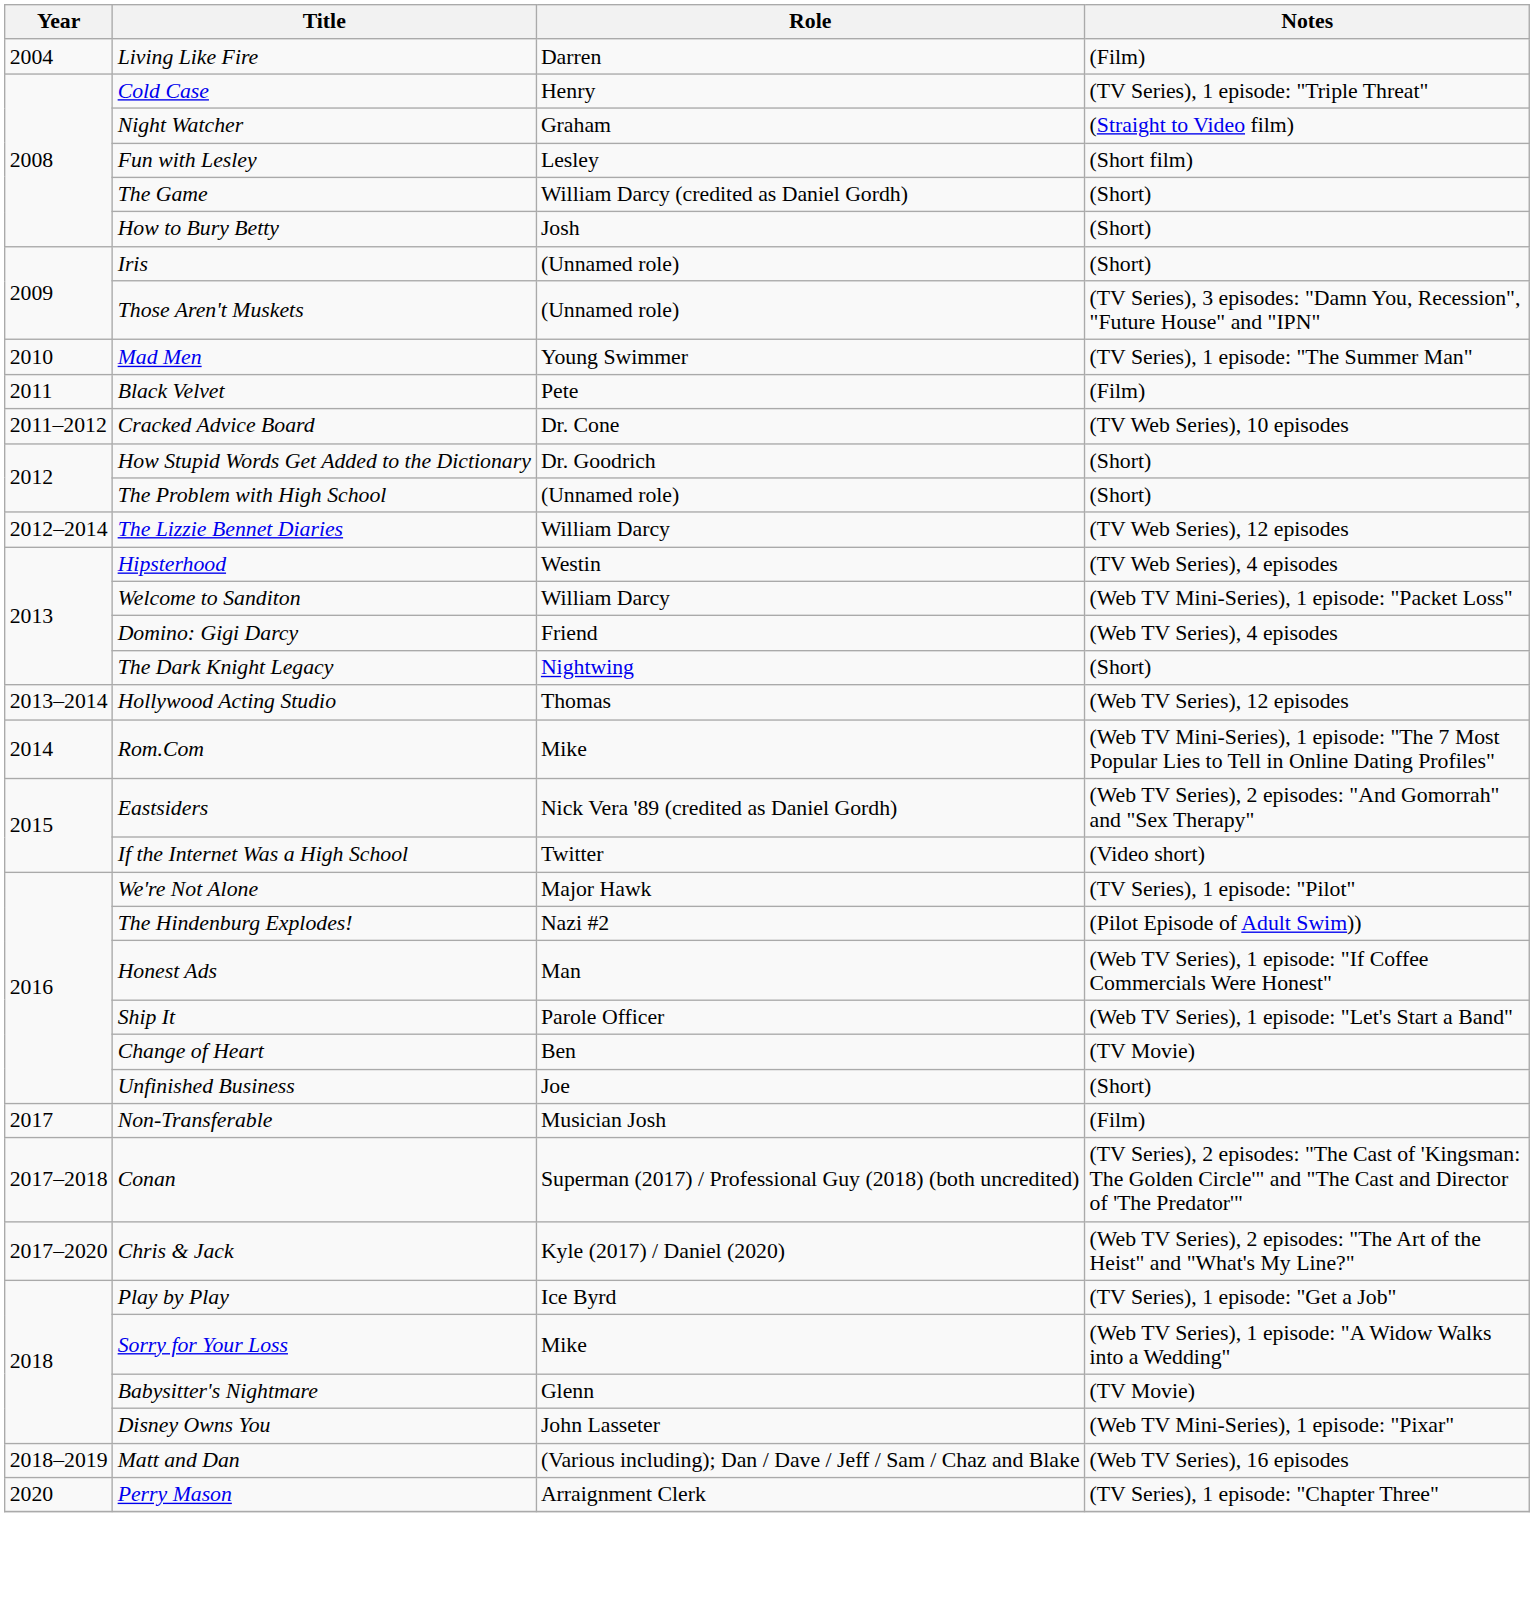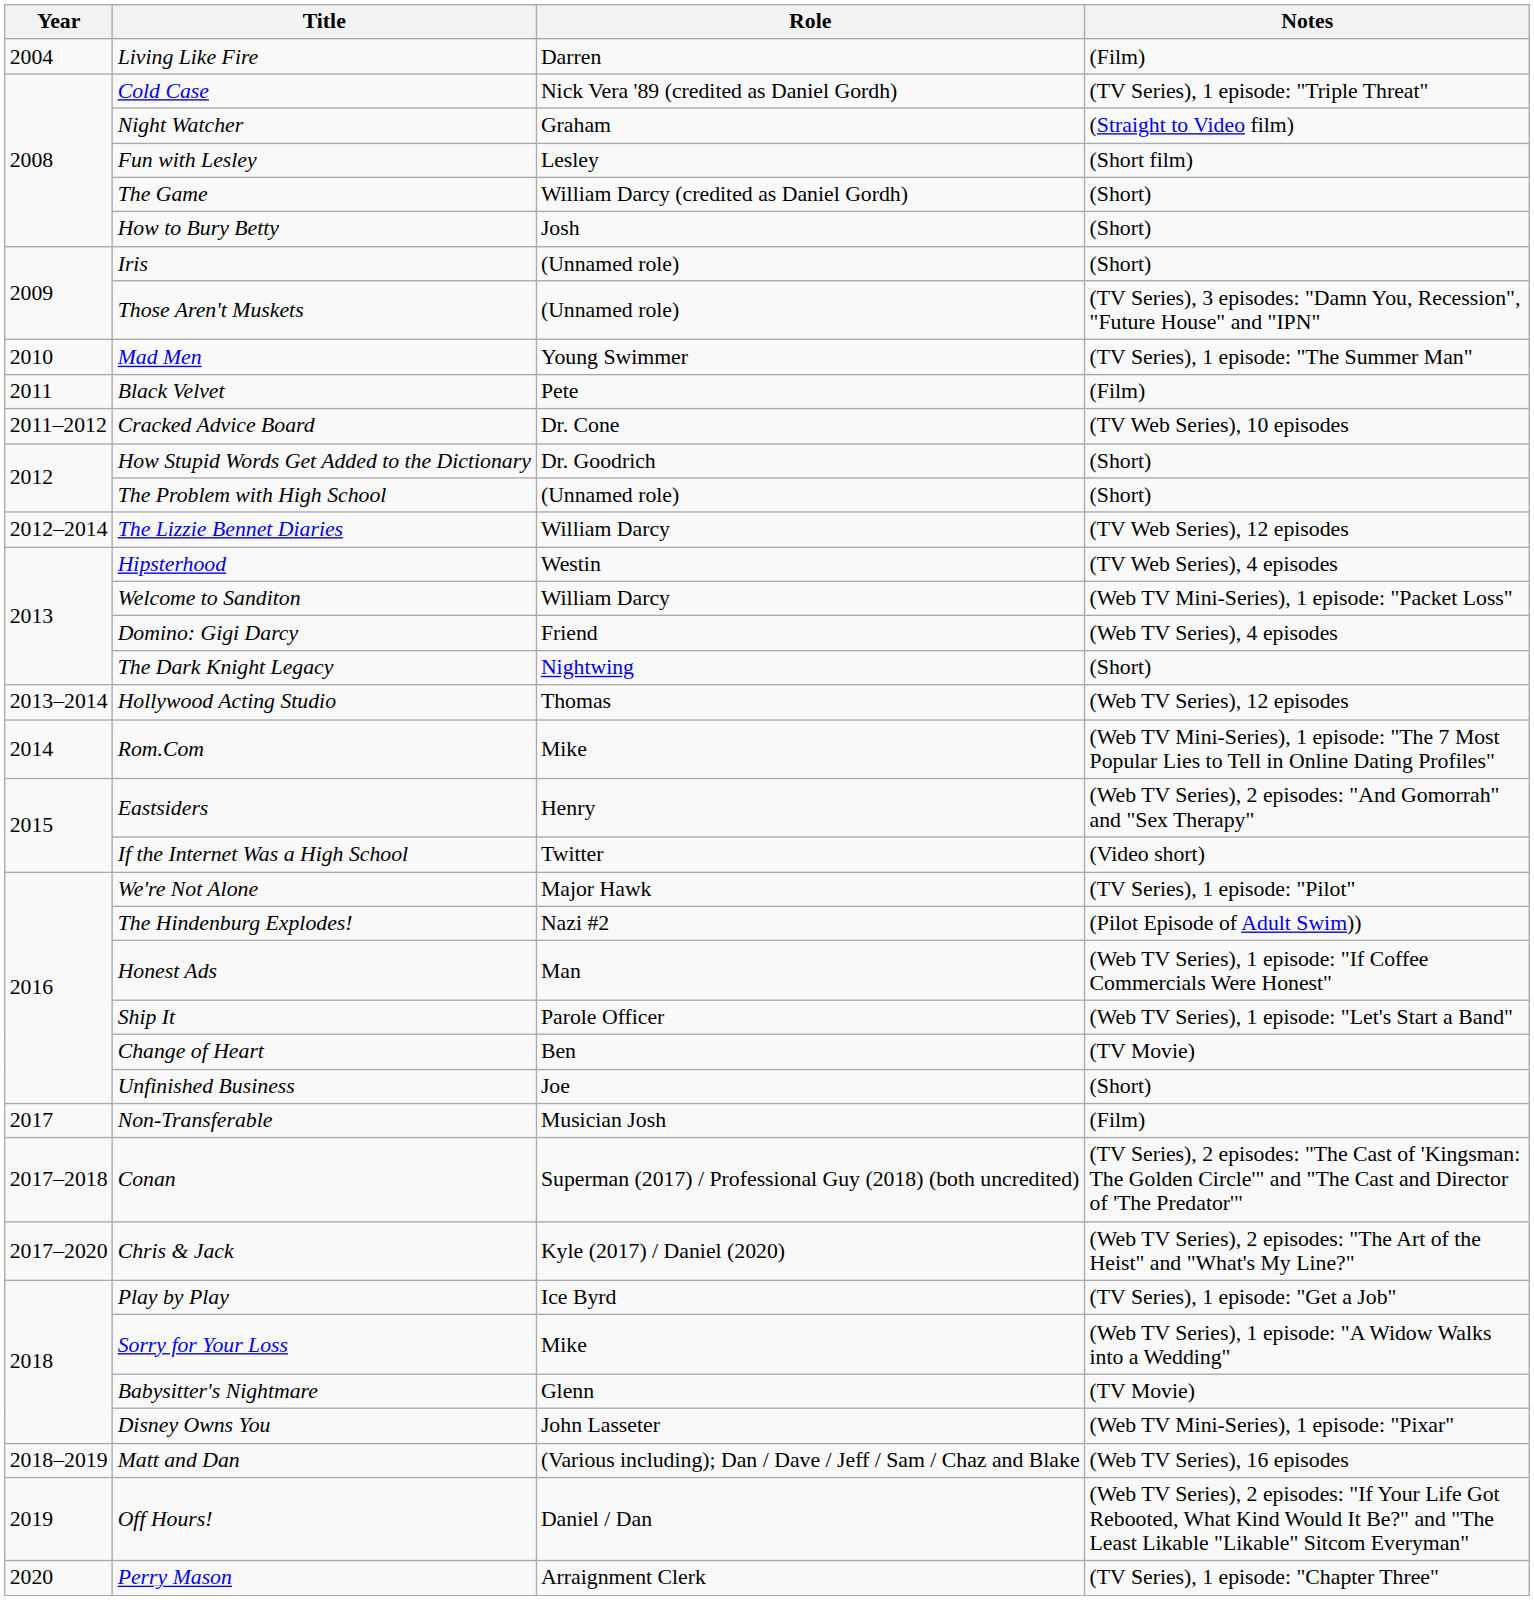Cold Case | Role: Henry -> Nick Vera '89 (credited as Daniel Gordh)
Eastsiders | Role: Nick Vera '89 (credited as Daniel Gordh) -> Henry
+ row: 2019 | Off Hours! | Daniel / Dan | (Web TV Series), 2 episodes: "If Your Life Got Rebooted, What Kind Would It Be?" and "The Least Likable "Likable" Sitcom Everyman"
